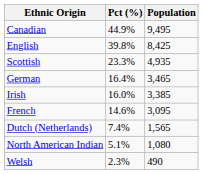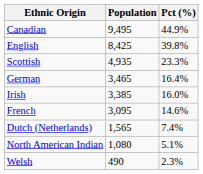columns swapped: Population <-> Pct (%)
